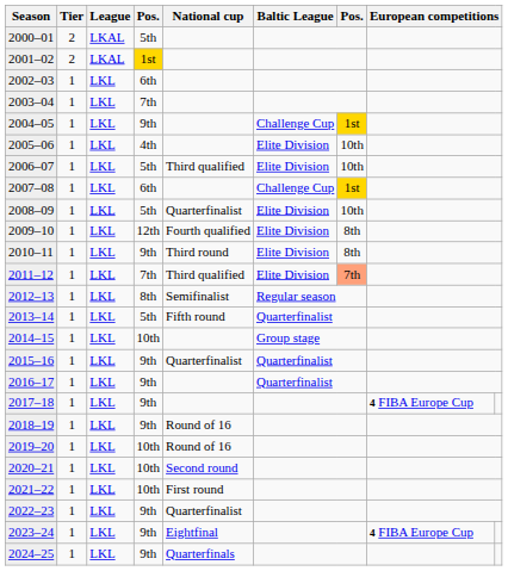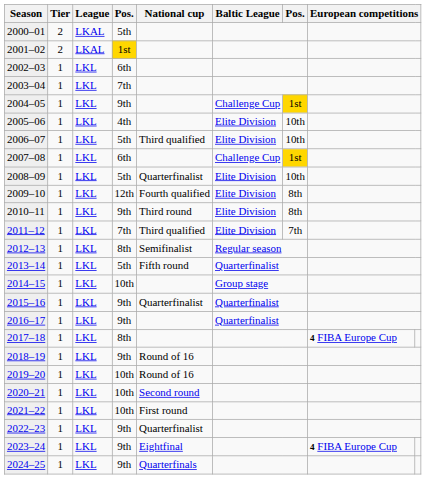2011–12 | column 7: lightsalmon background -> no background
2017–18 | column 4: 9th -> 8th
